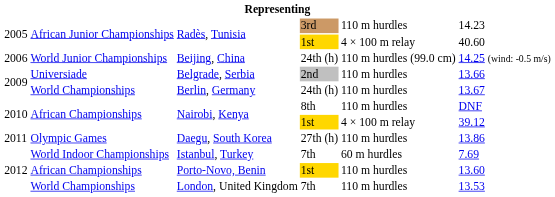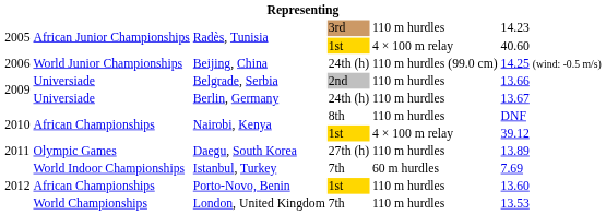Berlin, Germany | column 2: World Championships -> Universiade
Daegu, South Korea | column 6: 13.86 -> 13.89
